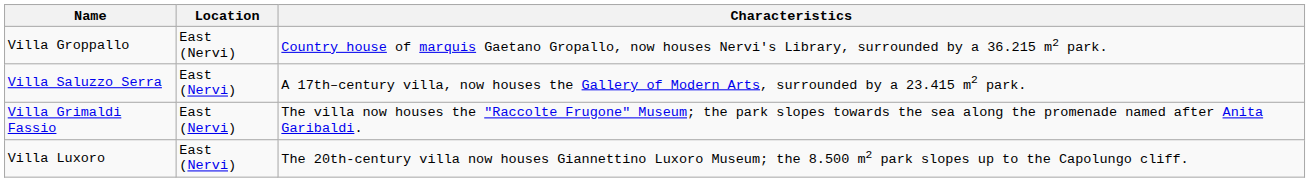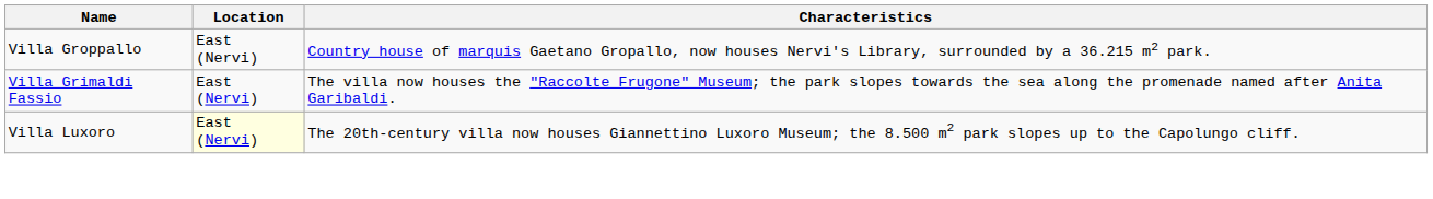- row: Villa Saluzzo Serra | East (Nervi) | A 17th–century villa, now houses the Gallery of Modern Arts, surrounded by a 23.415 m2 park.
Villa Luxoro | Location: no background -> lightyellow background
